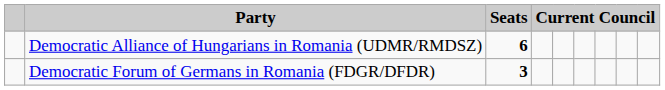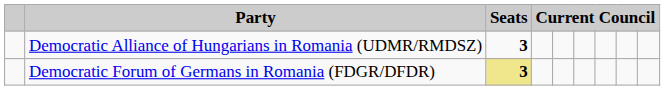Democratic Alliance of Hungarians in Romania (UDMR/RMDSZ) | Seats: 6 -> 3
Democratic Forum of Germans in Romania (FDGR/DFDR) | Seats: no background -> khaki background
